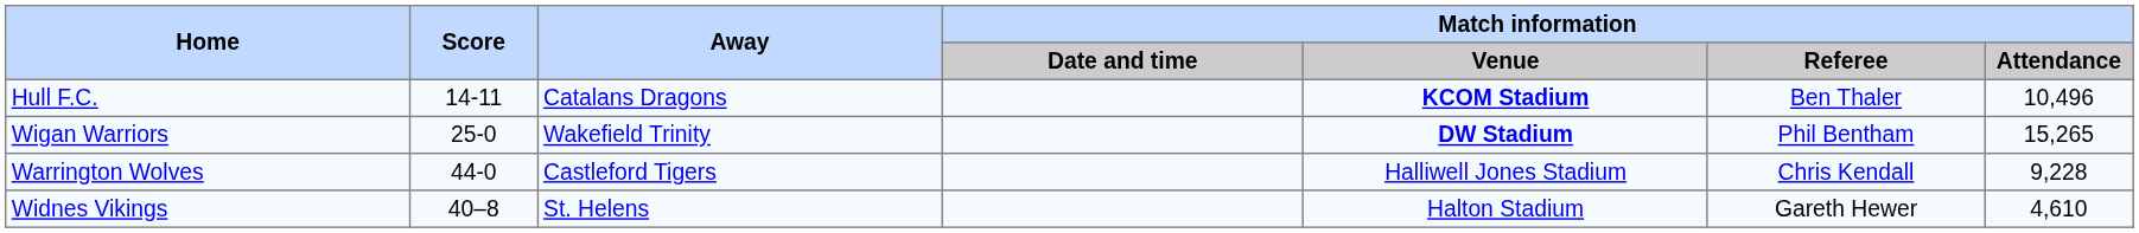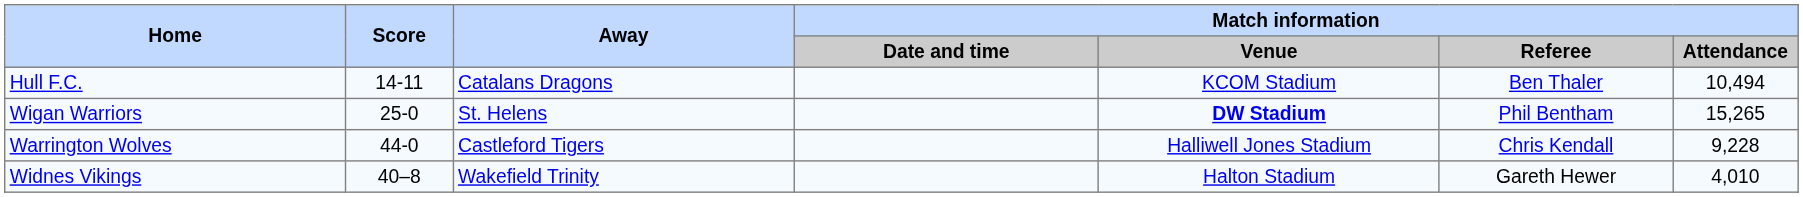Hull F.C. | Match information / Venue: bold -> normal
Hull F.C. | Match information / Attendance: 10,496 -> 10,494
Wigan Warriors | Away: Wakefield Trinity -> St. Helens
Widnes Vikings | Away: St. Helens -> Wakefield Trinity
Widnes Vikings | Match information / Attendance: 4,610 -> 4,010
